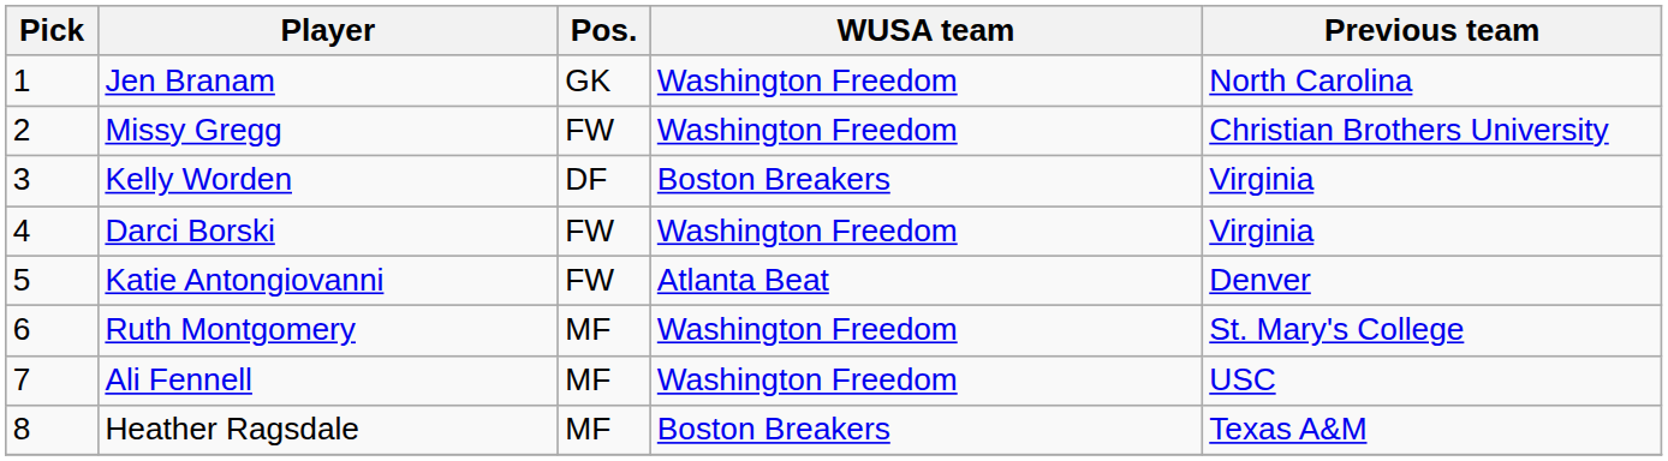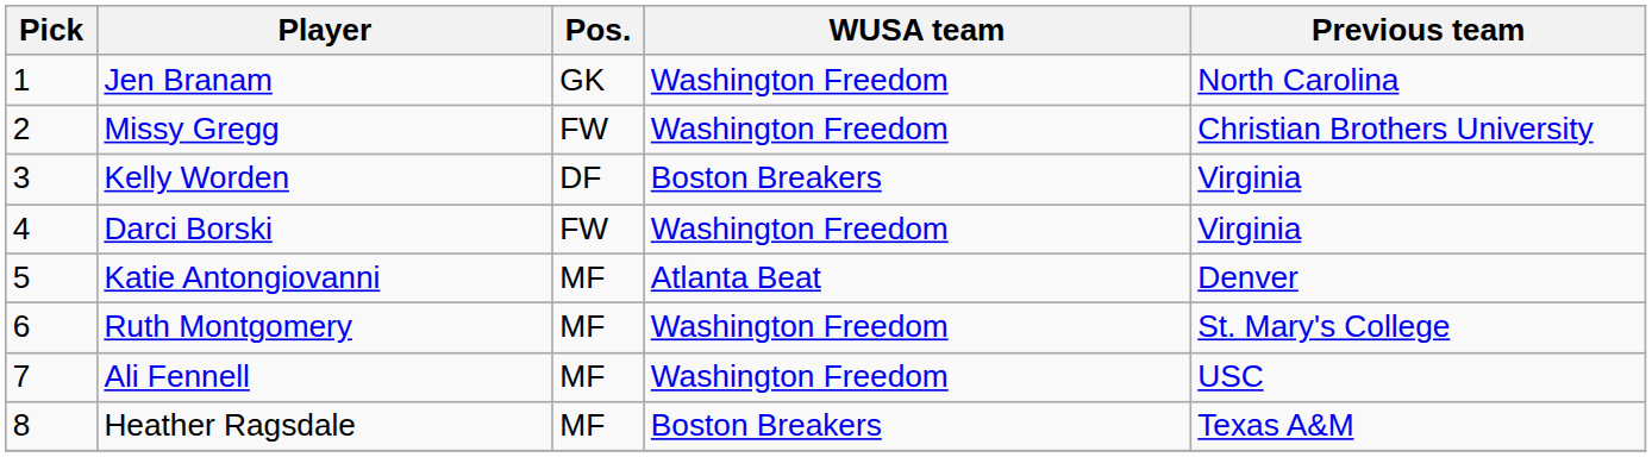Katie Antongiovanni | Pos.: FW -> MF
